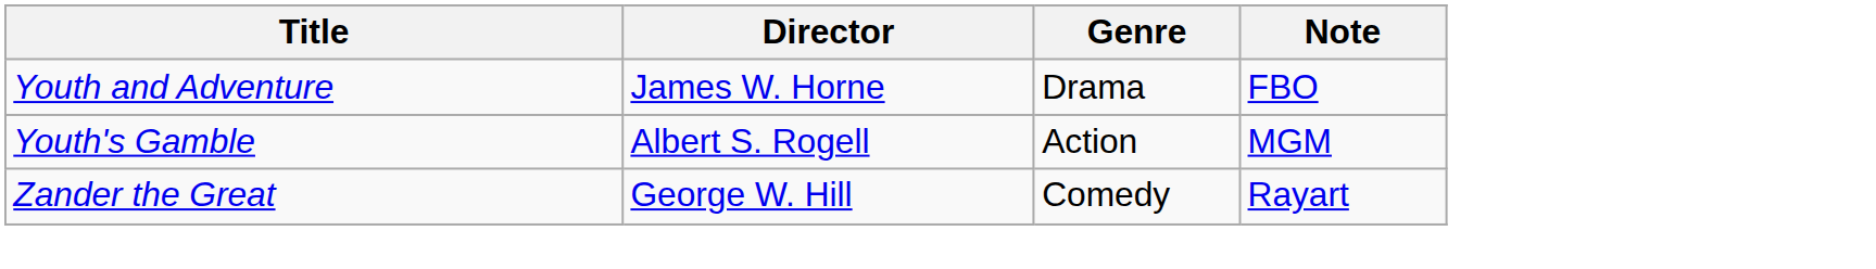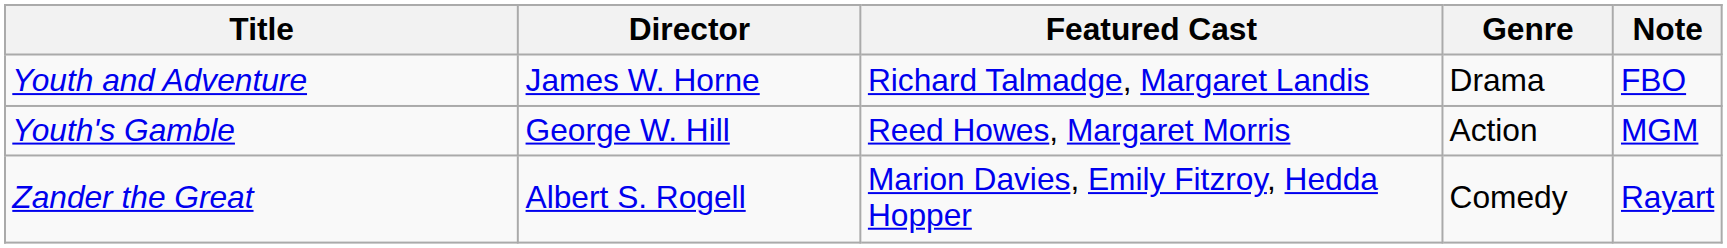+ column: Featured Cast | Richard Talmadge, Margaret Landis | Reed Howes, Margaret Morris | Marion Davies, Emily Fitzroy, Hedda Hopper
Youth's Gamble | Director: Albert S. Rogell -> George W. Hill
Zander the Great | Director: George W. Hill -> Albert S. Rogell
